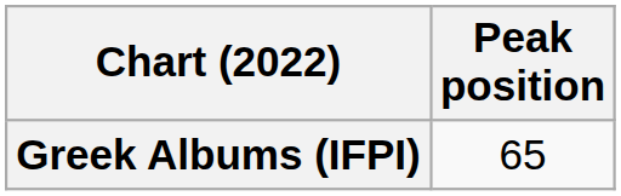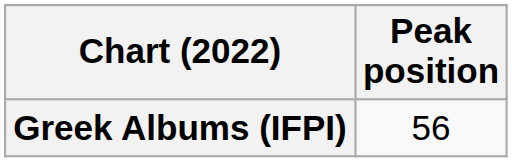Greek Albums (IFPI) | Peak position: 65 -> 56
